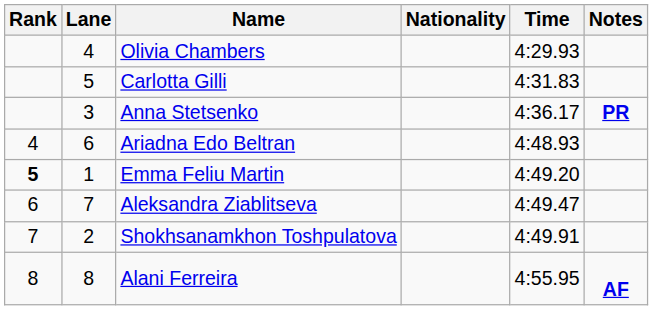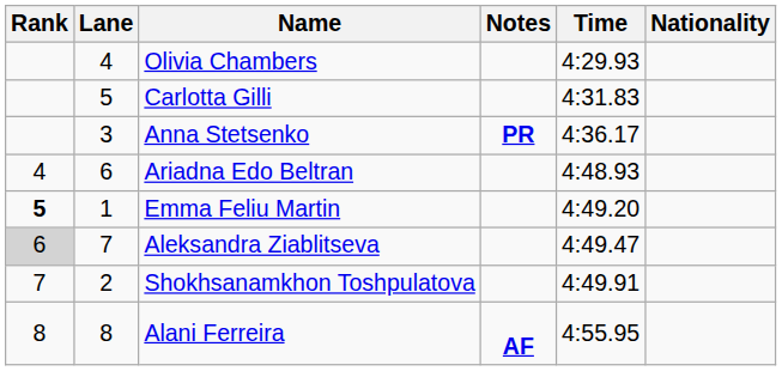columns swapped: Nationality <-> Notes
Aleksandra Ziablitseva | Rank: no background -> lightgrey background
